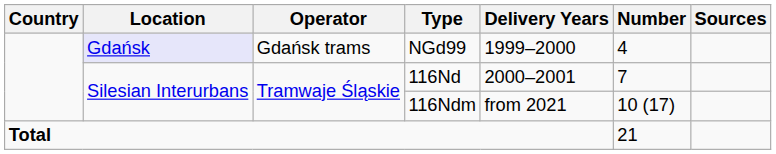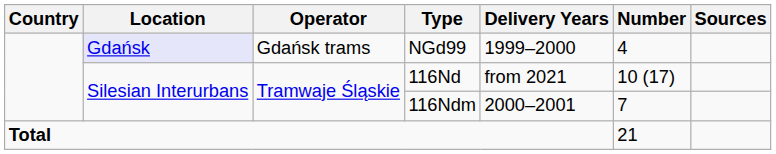116Nd | Delivery Years: 2000–2001 -> from 2021
116Nd | Number: 7 -> 10 (17)
116Ndm | Delivery Years: from 2021 -> 2000–2001
116Ndm | Number: 10 (17) -> 7
